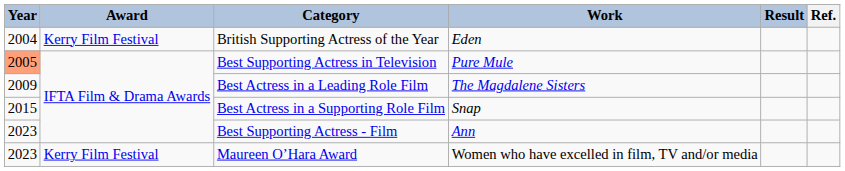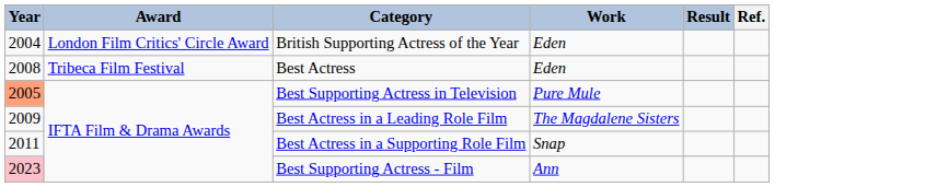British Supporting Actress of the Year | Award: Kerry Film Festival -> London Film Critics' Circle Award
+ row: 2008 | Tribeca Film Festival | Best Actress | Eden
Best Actress in a Supporting Role Film | Year: 2015 -> 2011
Best Supporting Actress - Film | Year: no background -> pink background
- row: 2023 | Kerry Film Festival | Maureen O’Hara Award | Women who have excelled in film, TV and/or media
